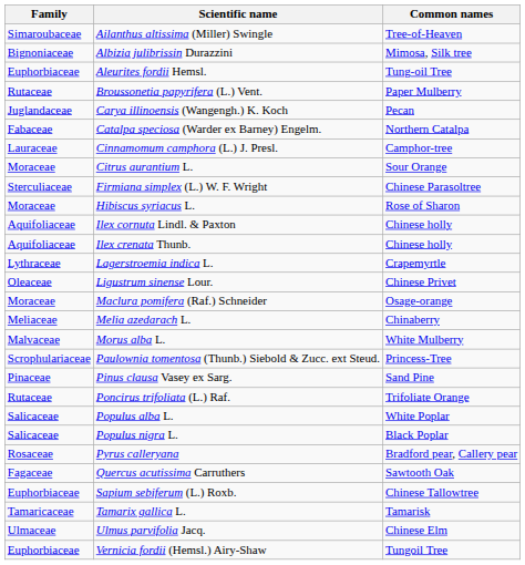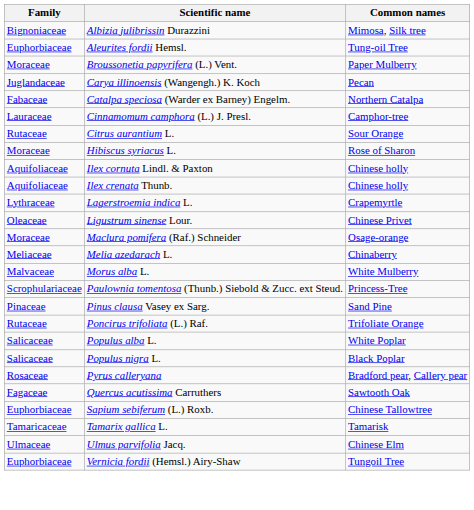- row: Simaroubaceae | Ailanthus altissima (Miller) Swingle | Tree-of-Heaven
Broussonetia papyrifera (L.) Vent. | Family: Rutaceae -> Moraceae
Citrus aurantium L. | Family: Moraceae -> Rutaceae
- row: Sterculiaceae | Firmiana simplex (L.) W. F. Wright | Chinese Parasoltree
